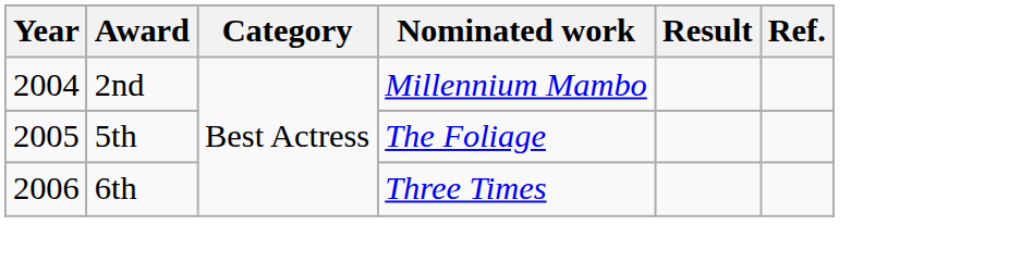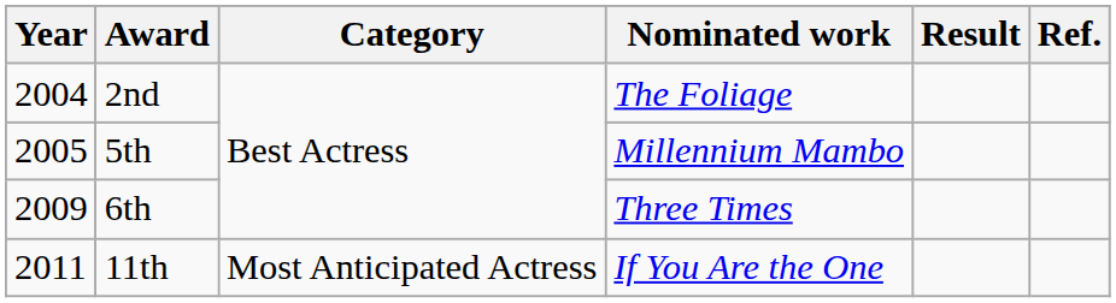2nd | Nominated work: Millennium Mambo -> The Foliage
5th | Nominated work: The Foliage -> Millennium Mambo
6th | Year: 2006 -> 2009
+ row: 2011 | 11th | Most Anticipated Actress | If You Are the One
